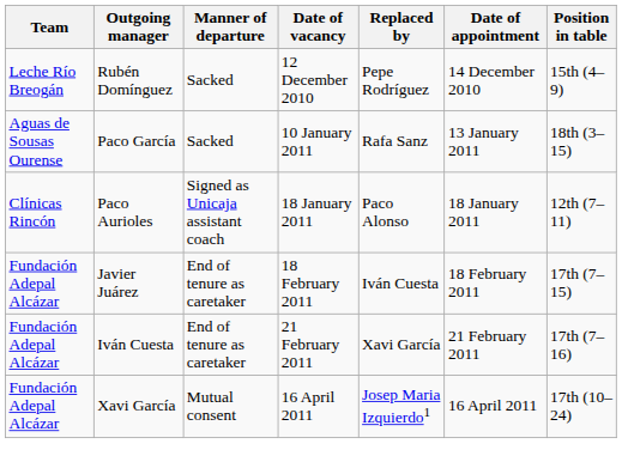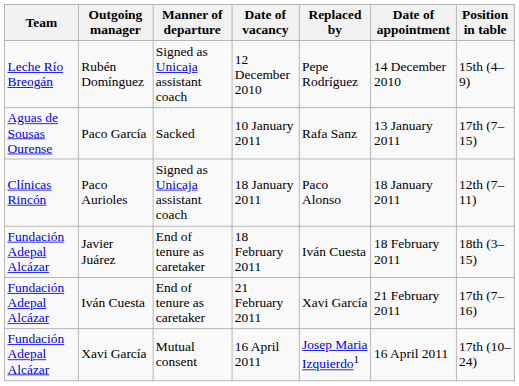Rubén Domínguez | Manner of departure: Sacked -> Signed as Unicaja assistant coach
Paco García | Position in table: 18th (3–15) -> 17th (7–15)
Javier Juárez | Position in table: 17th (7–15) -> 18th (3–15)
